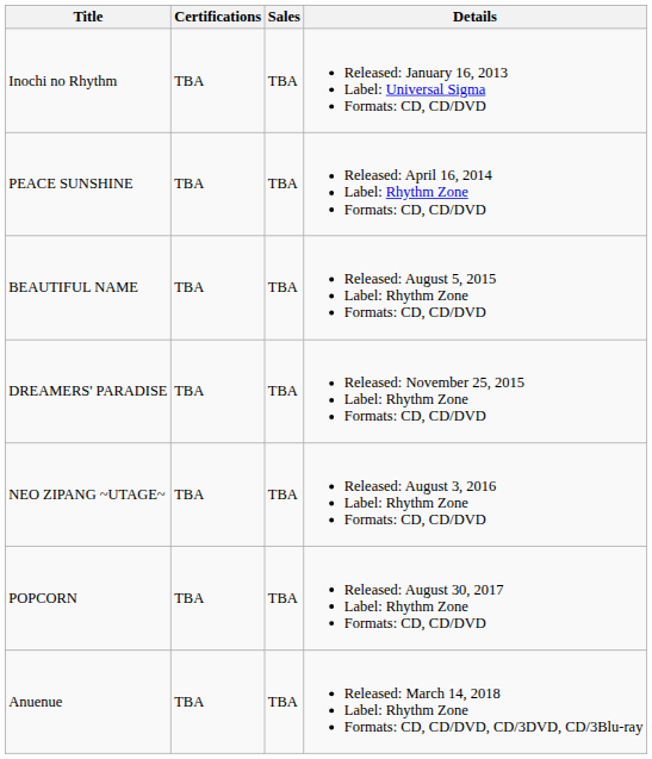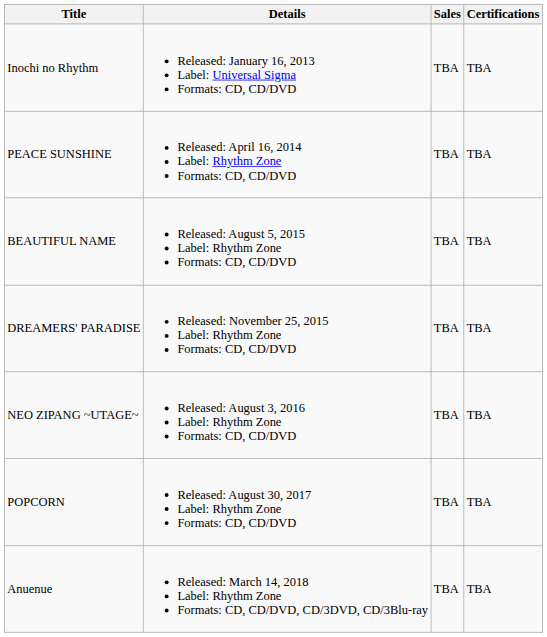columns swapped: Details <-> Certifications
